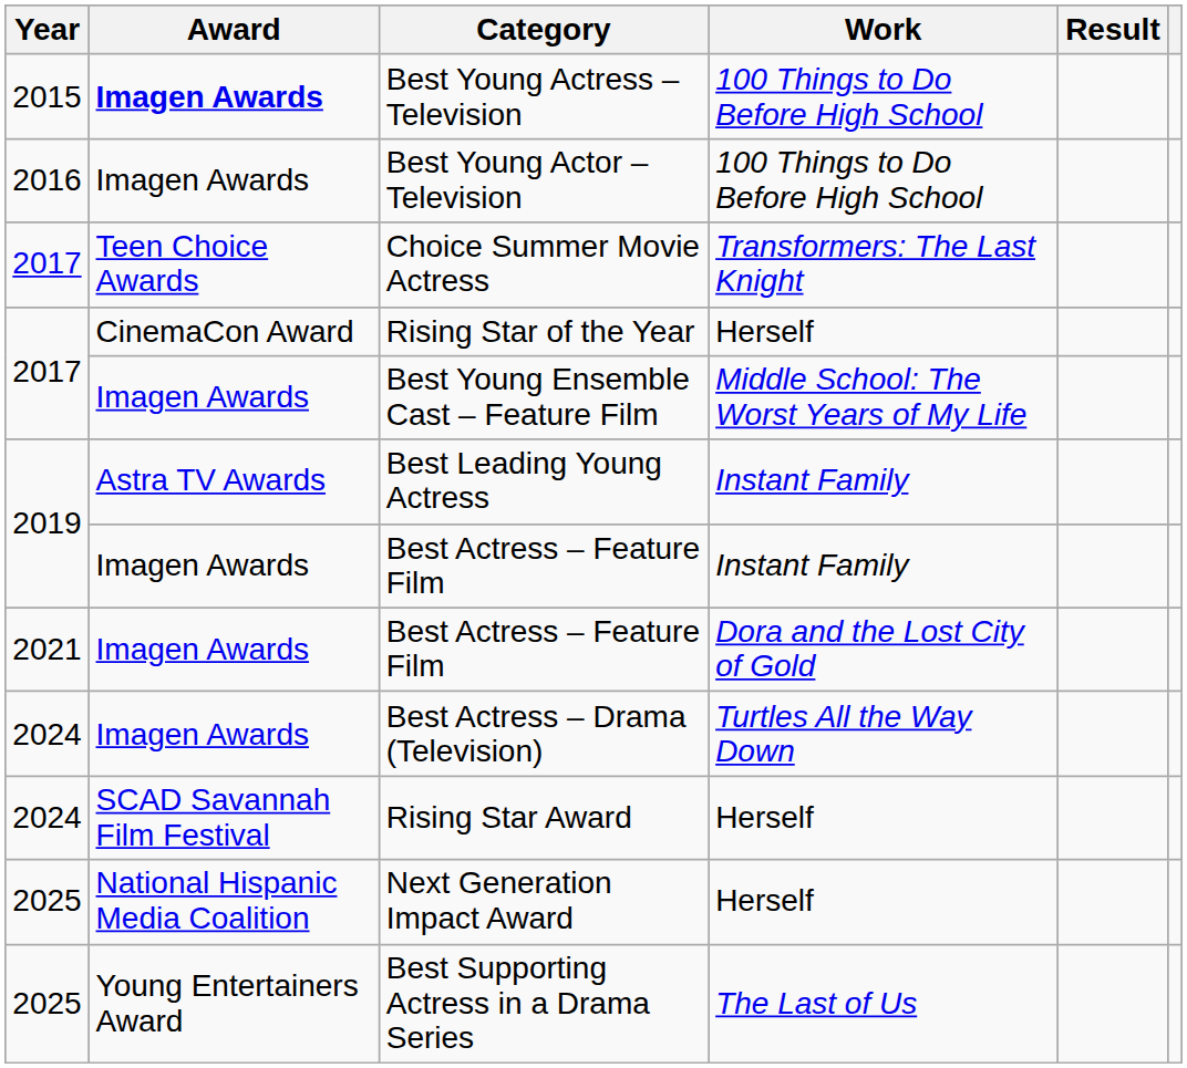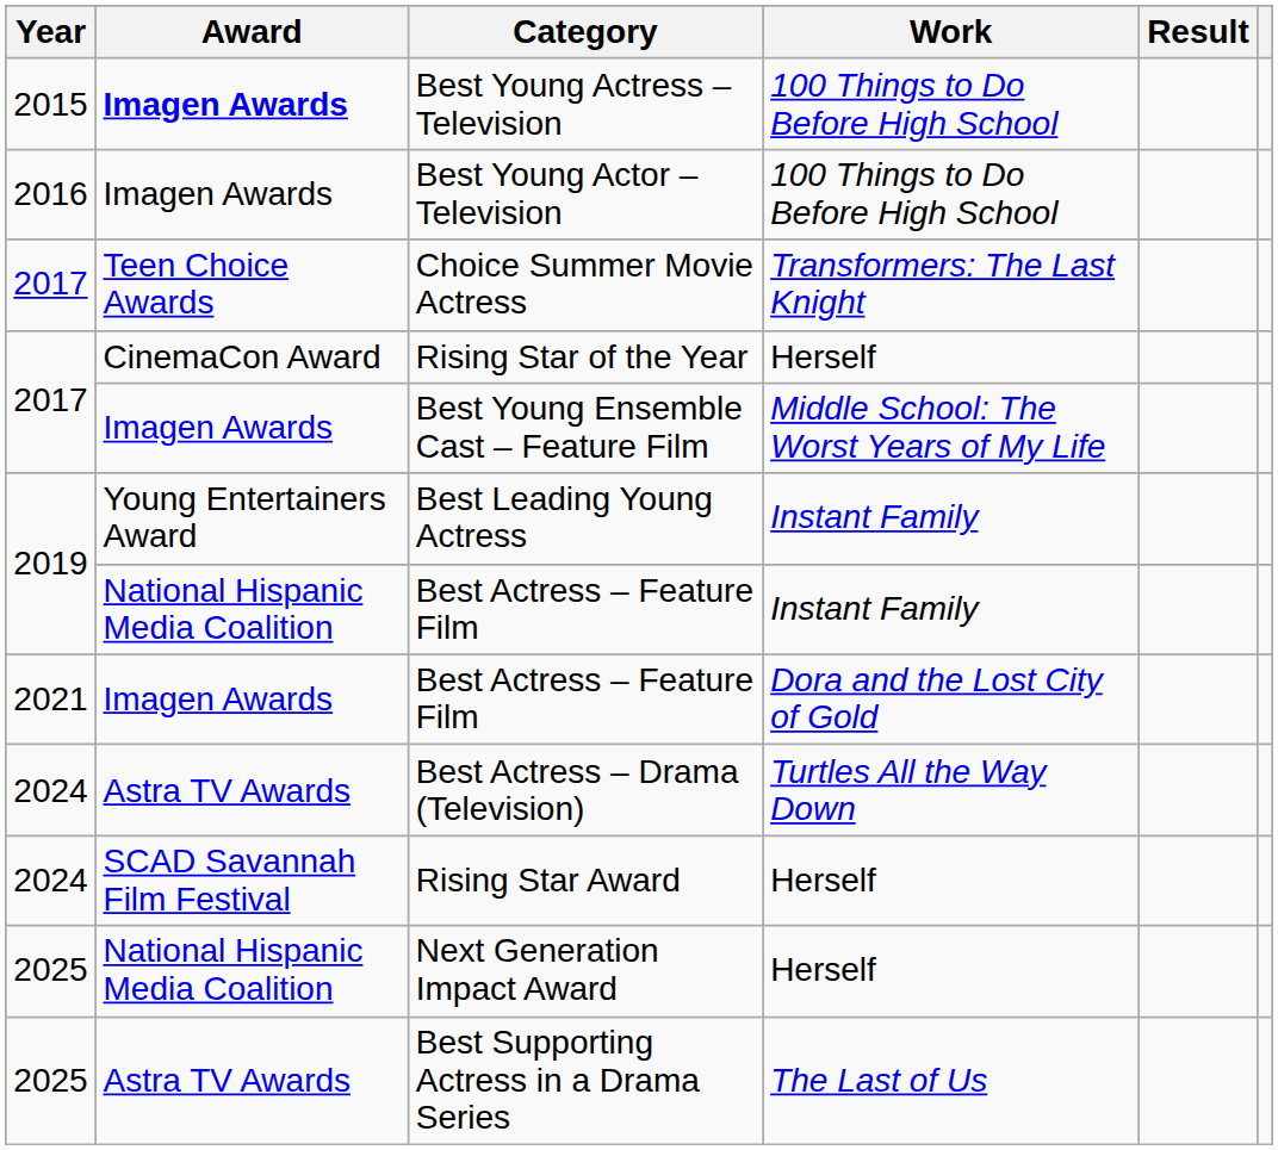Best Leading Young Actress | Award: Astra TV Awards -> Young Entertainers Award
Best Actress – Feature Film / Instant Family | Award: Imagen Awards -> National Hispanic Media Coalition
Best Actress – Drama (Television) | Award: Imagen Awards -> Astra TV Awards
Best Supporting Actress in a Drama Series | Award: Young Entertainers Award -> Astra TV Awards
